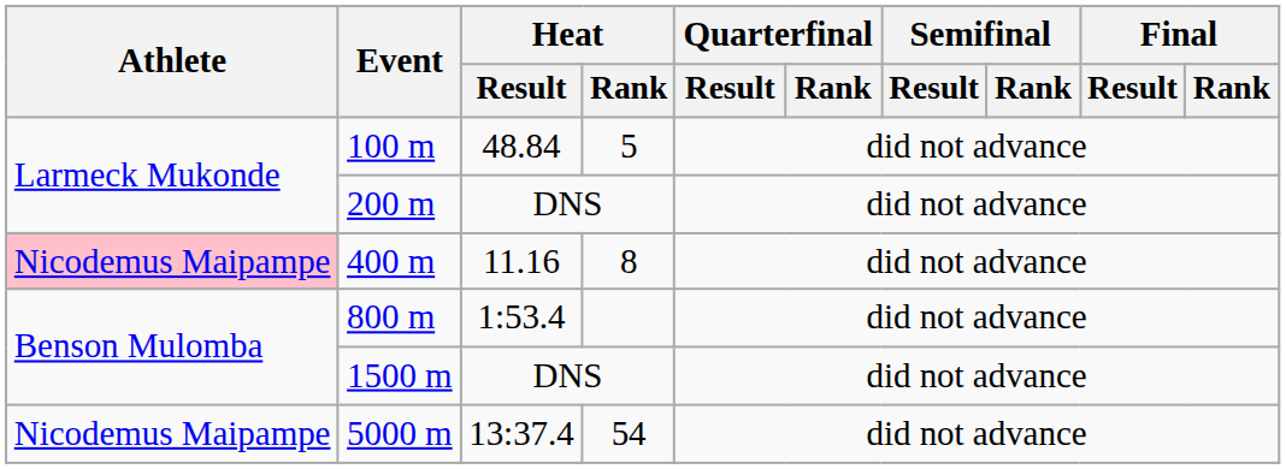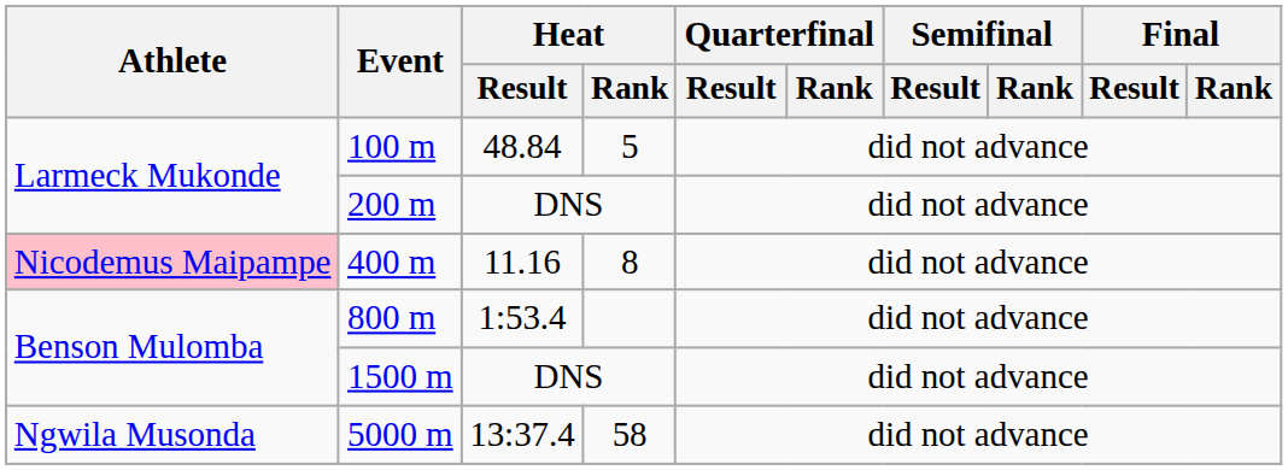5000 m | Athlete: Nicodemus Maipampe -> Ngwila Musonda
5000 m | Heat / Rank: 54 -> 58
